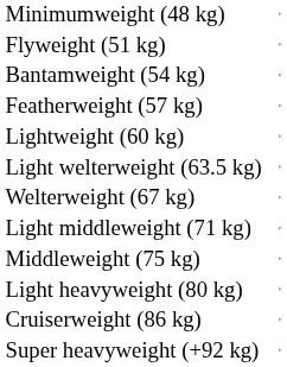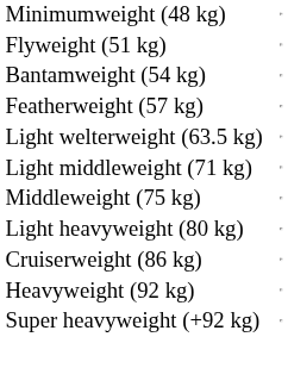- row: Lightweight (60 kg)
- row: Welterweight (67 kg)
+ row: Heavyweight (92 kg)
